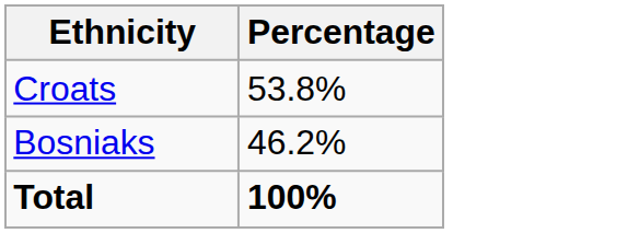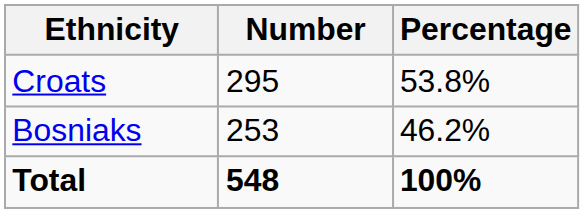+ column: Number | 295 | 253 | 548
